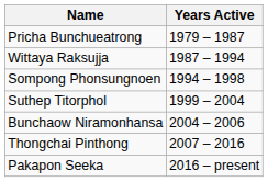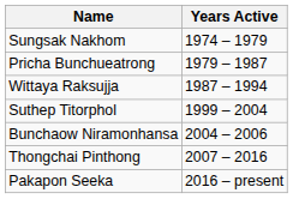+ row: Sungsak Nakhom | 1974 – 1979
- row: Sompong Phonsungnoen | 1994 – 1998
